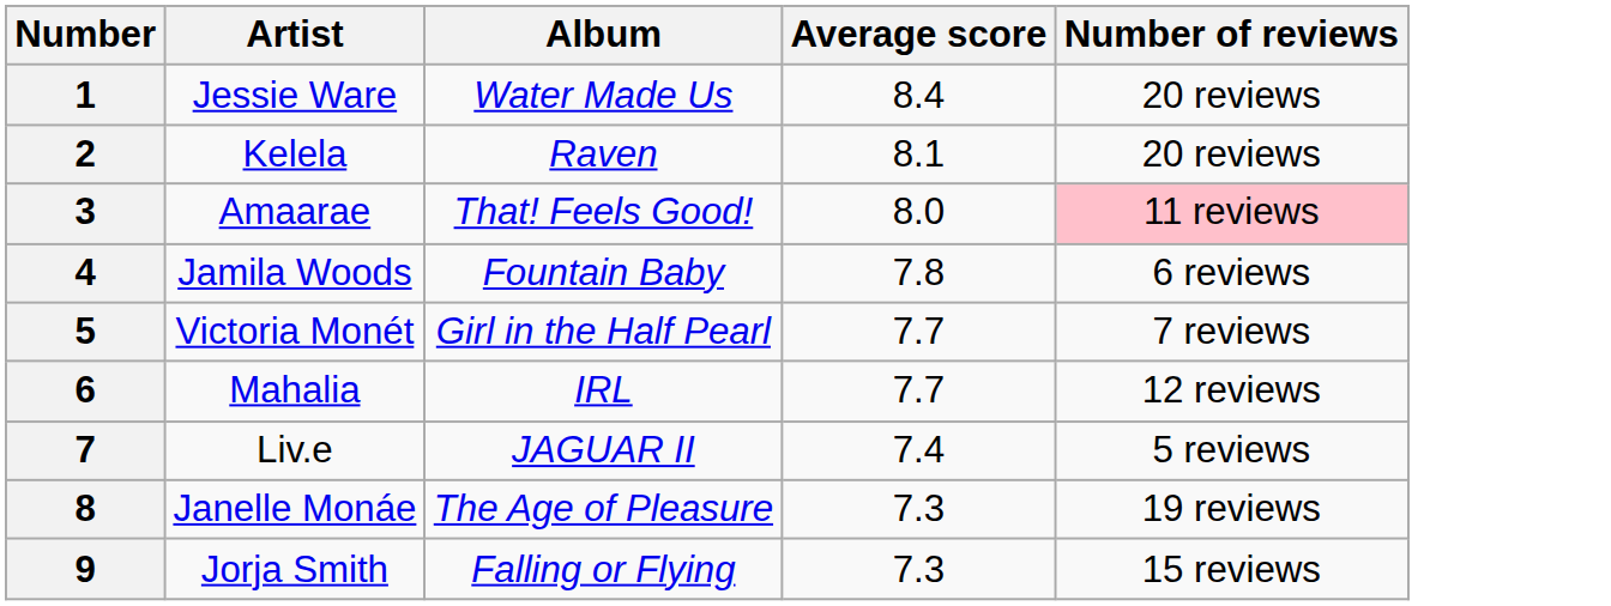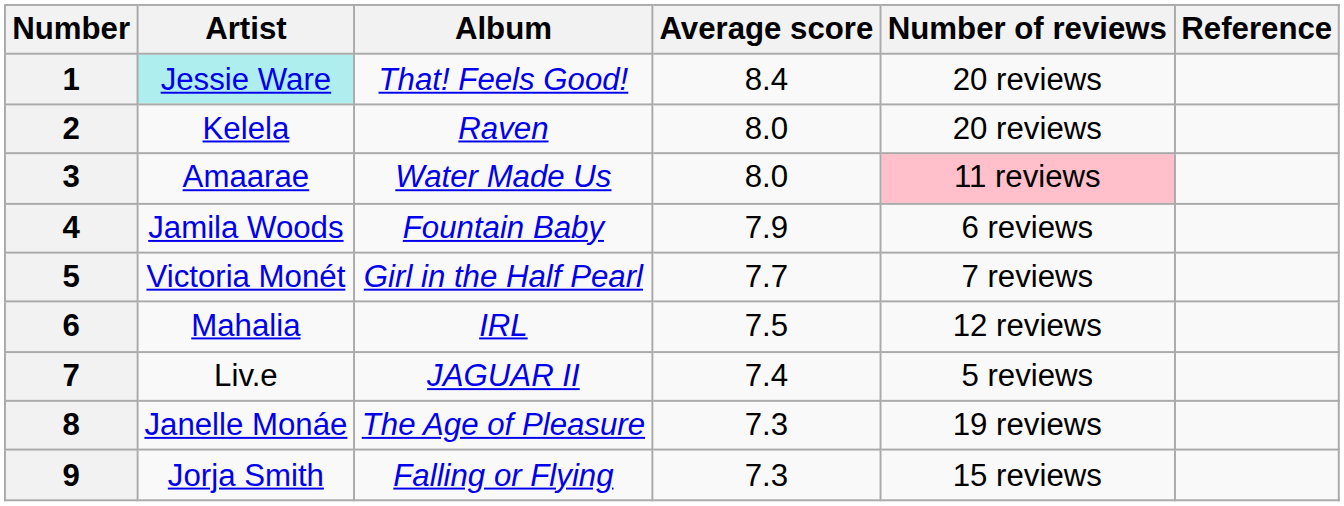+ column: Reference
1 | Artist: no background -> paleturquoise background
1 | Album: Water Made Us -> That! Feels Good!
2 | Average score: 8.1 -> 8.0
3 | Album: That! Feels Good! -> Water Made Us
4 | Average score: 7.8 -> 7.9
6 | Average score: 7.7 -> 7.5
